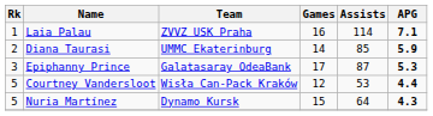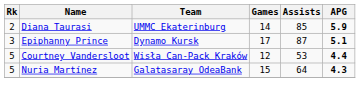- row: 1 | Laia Palau | ZVVZ USK Praha | 16 | 114 | 7.1
Epiphanny Prince | Team: Galatasaray OdeaBank -> Dynamo Kursk
Epiphanny Prince | APG: 5.3 -> 5.1
Nuria Martínez | Team: Dynamo Kursk -> Galatasaray OdeaBank
